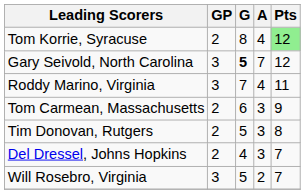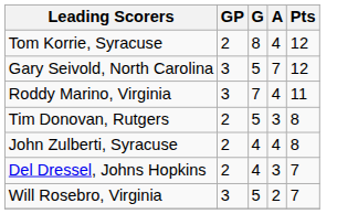Tom Korrie, Syracuse | Pts: lightgreen background -> no background
Gary Seivold, North Carolina | G: bold -> normal
- row: Tom Carmean, Massachusetts | 2 | 6 | 3 | 9
+ row: John Zulberti, Syracuse | 2 | 4 | 4 | 8
